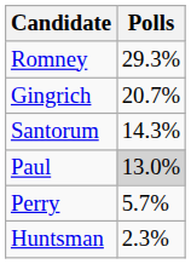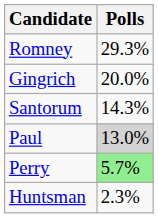Gingrich | Polls: 20.7% -> 20.0%
Perry | Polls: no background -> lightgreen background
